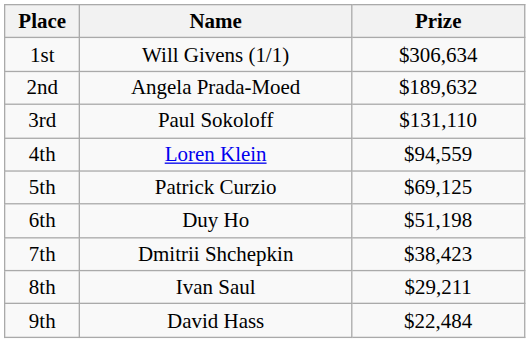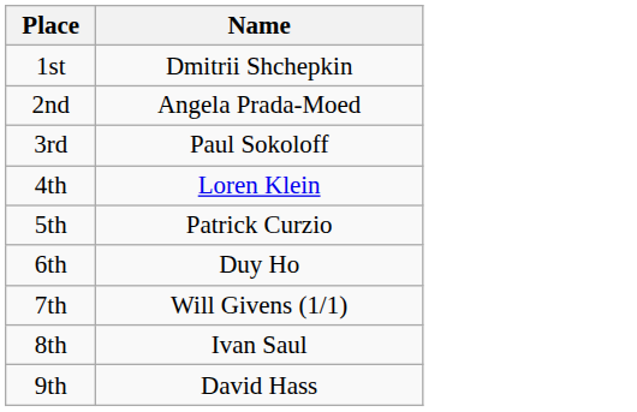- column: Prize | $306,634 | $189,632 | $131,110 | $94,559 | $69,125 | $51,198 | $38,423 | $29,211 | $22,484
1st | Name: Will Givens (1/1) -> Dmitrii Shchepkin
7th | Name: Dmitrii Shchepkin -> Will Givens (1/1)
